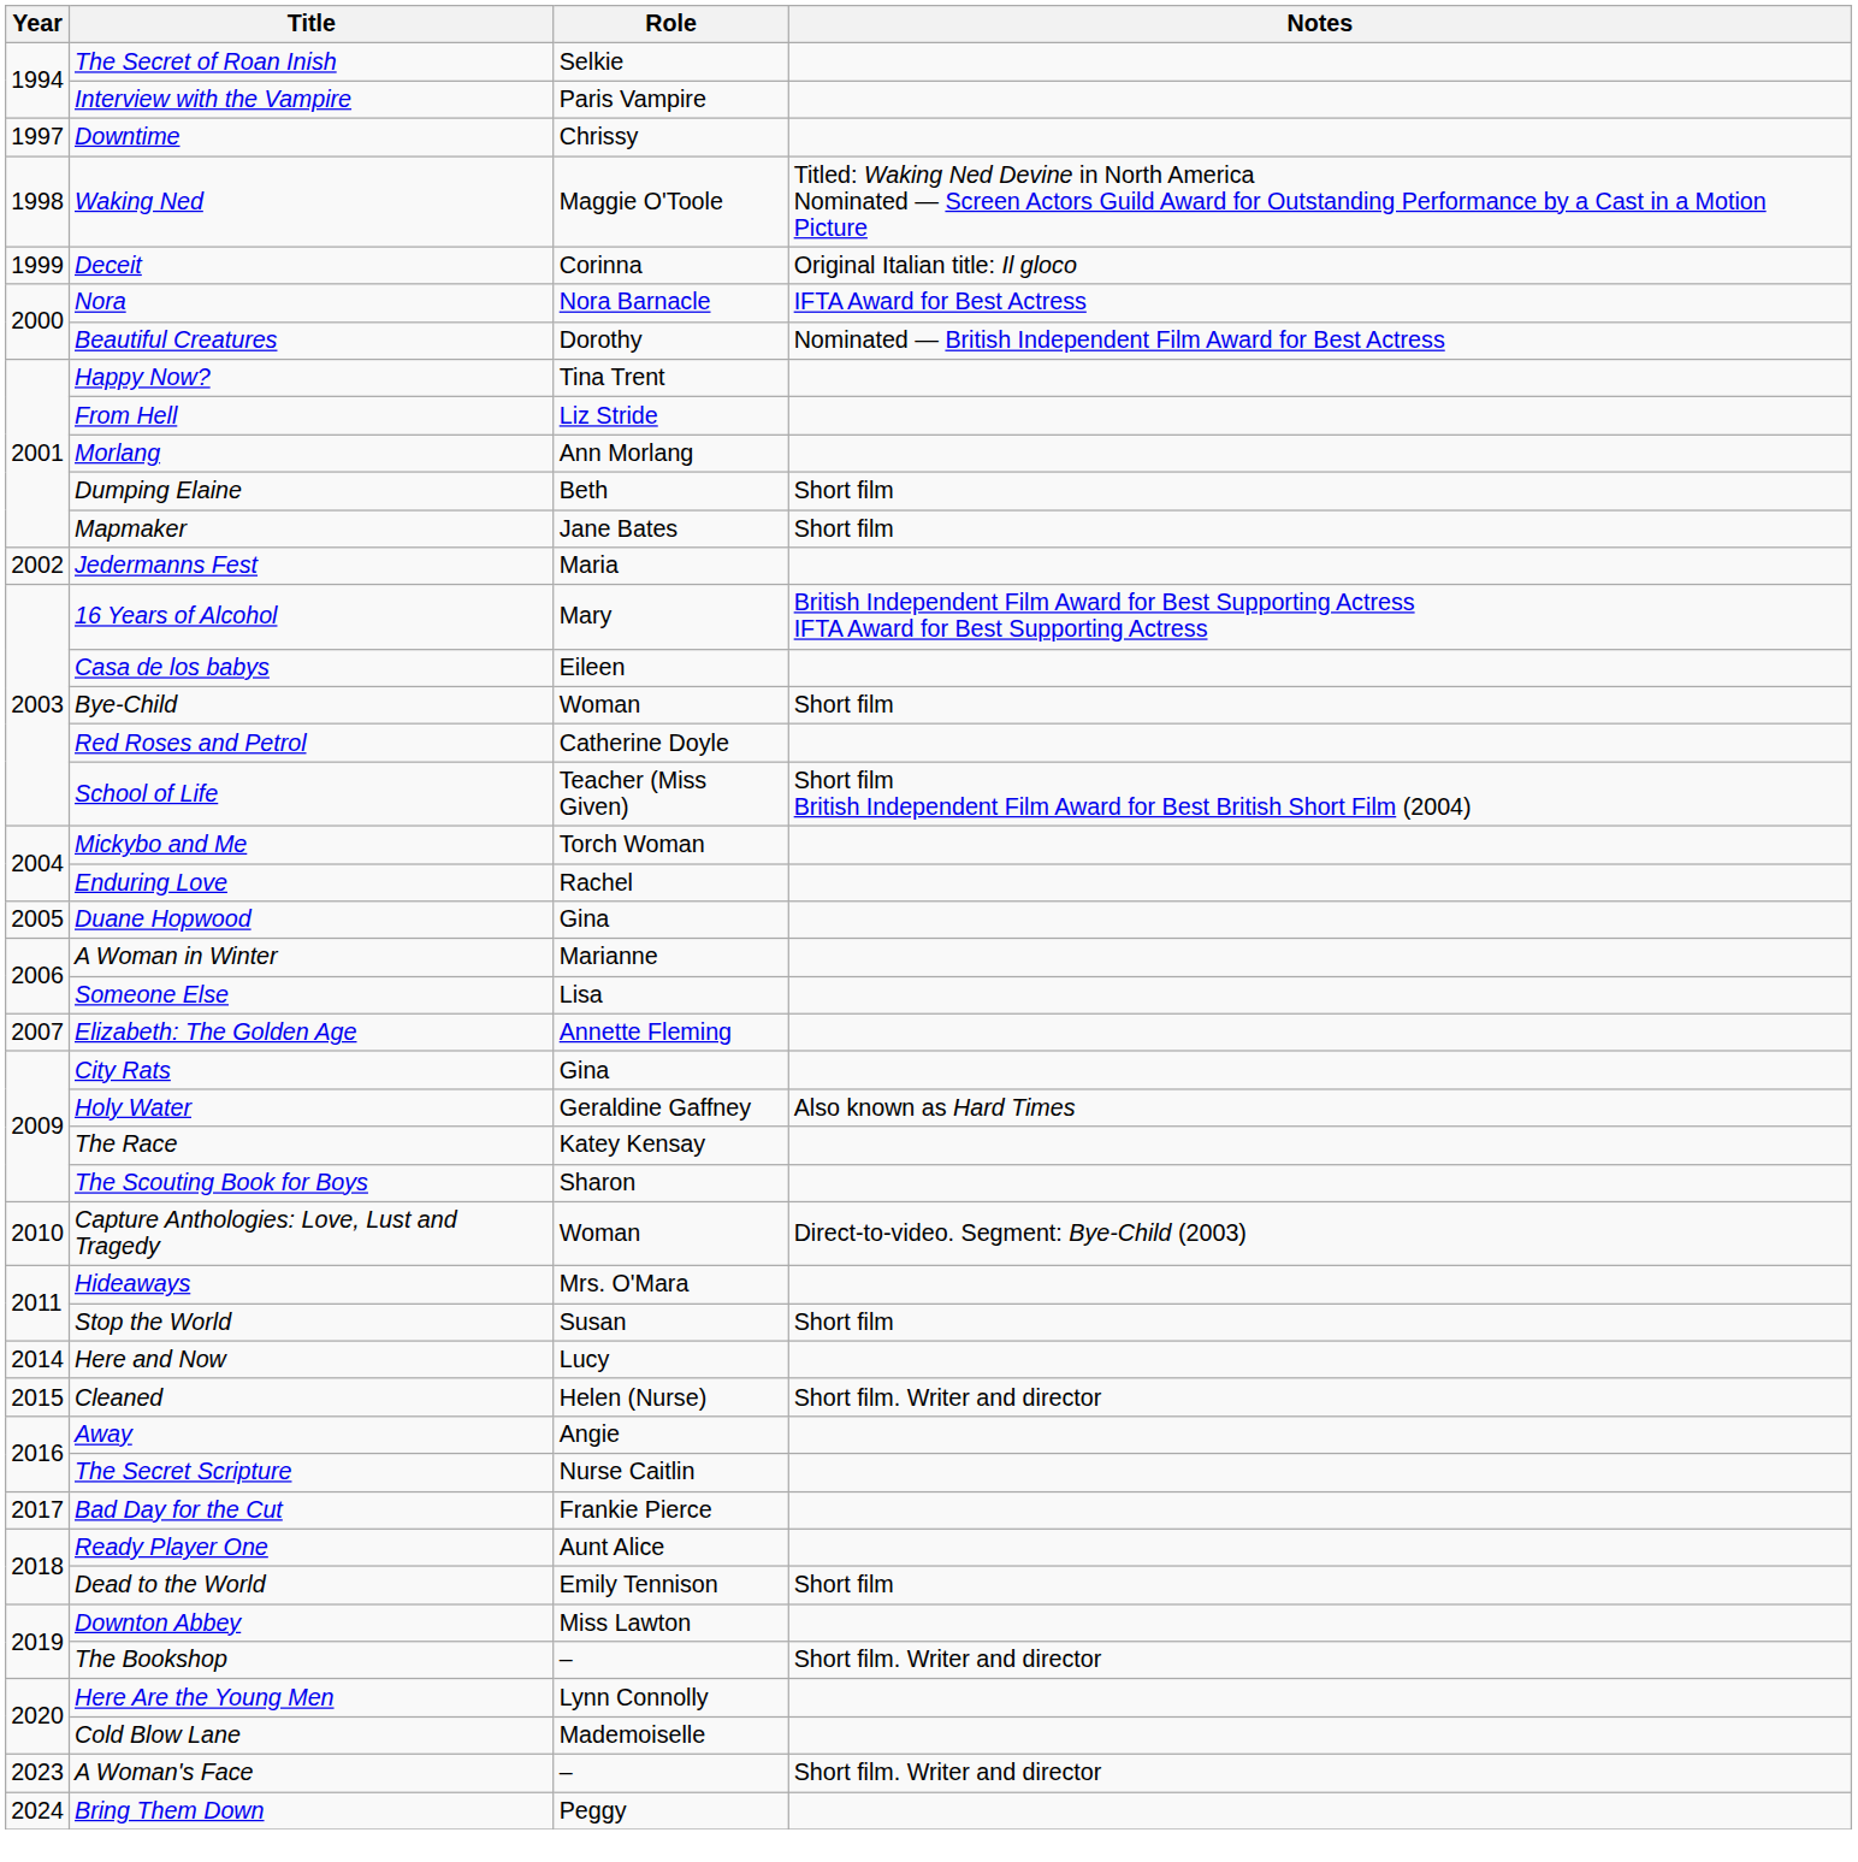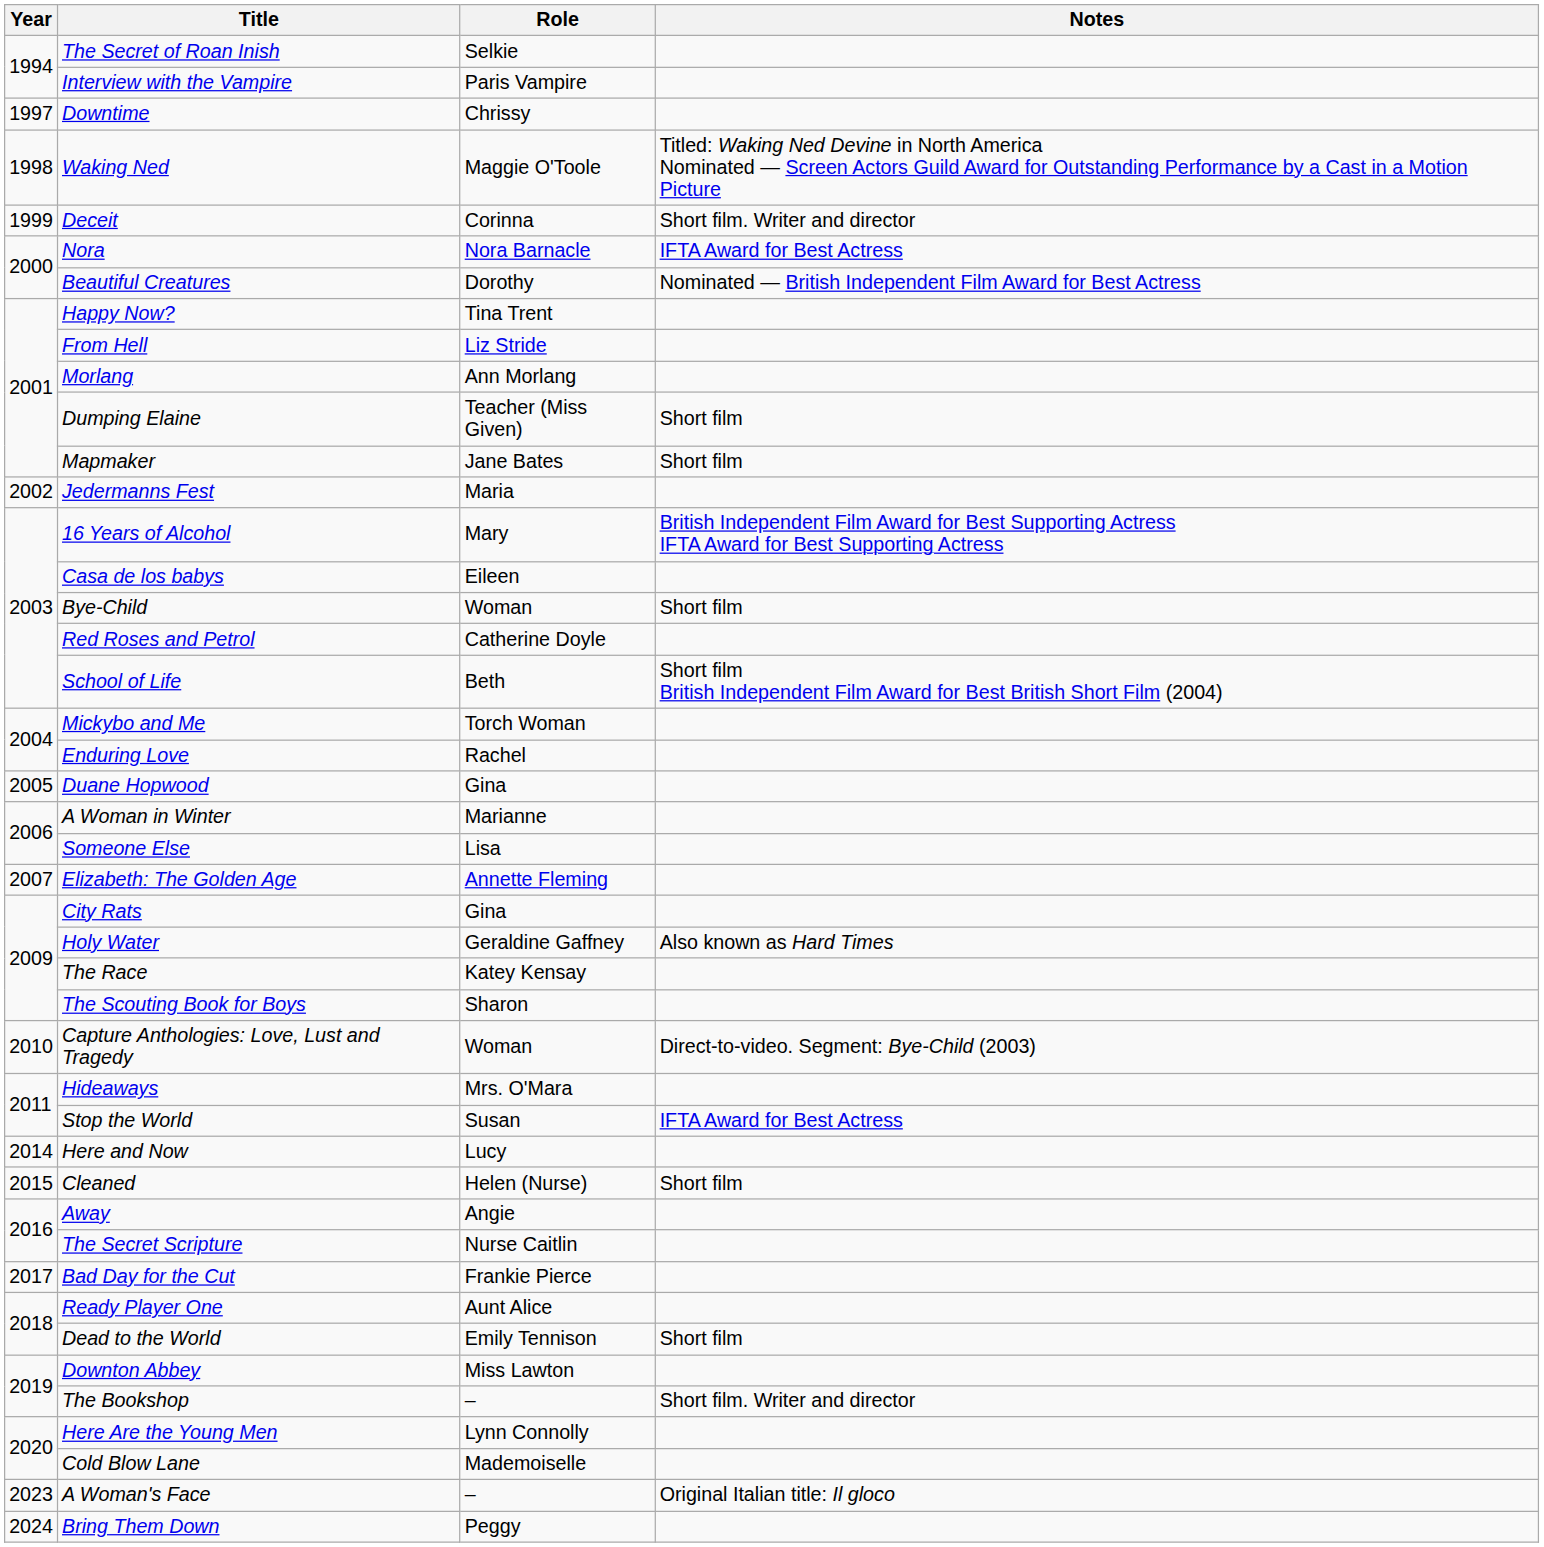Deceit | Notes: Original Italian title: Il gloco -> Short film. Writer and director
Dumping Elaine | Role: Beth -> Teacher (Miss Given)
School of Life | Role: Teacher (Miss Given) -> Beth
Stop the World | Notes: Short film -> IFTA Award for Best Actress
Cleaned | Notes: Short film. Writer and director -> Short film
A Woman's Face | Notes: Short film. Writer and director -> Original Italian title: Il gloco
